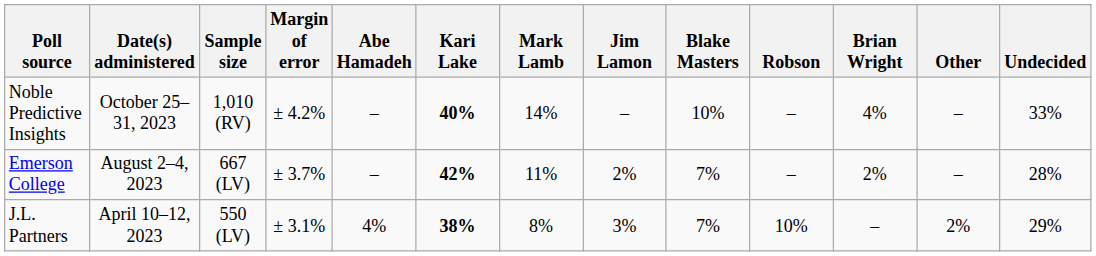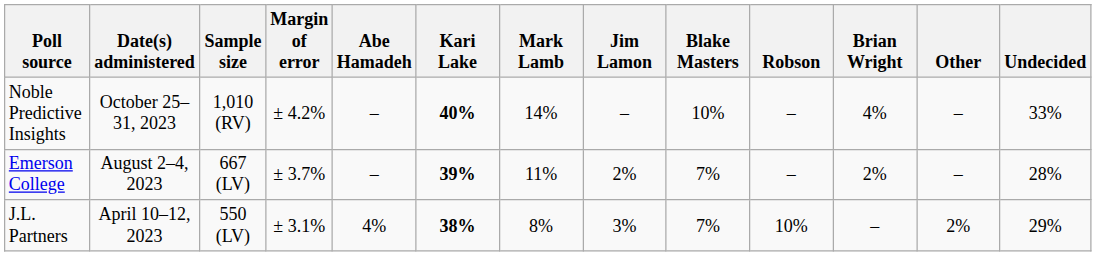Emerson College | Kari Lake: 42% -> 39%
